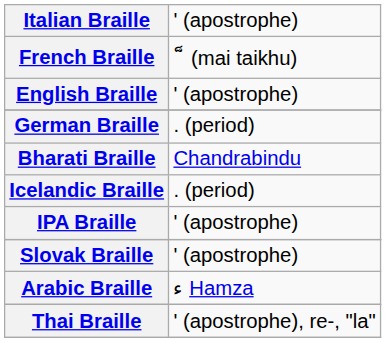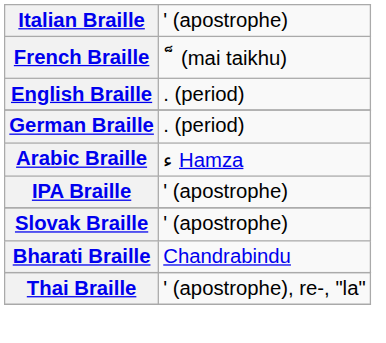English Braille | column 2: ' (apostrophe) -> . (period)
rows swapped: Bharati Braille <-> Arabic Braille
- row: Icelandic Braille | . (period)
